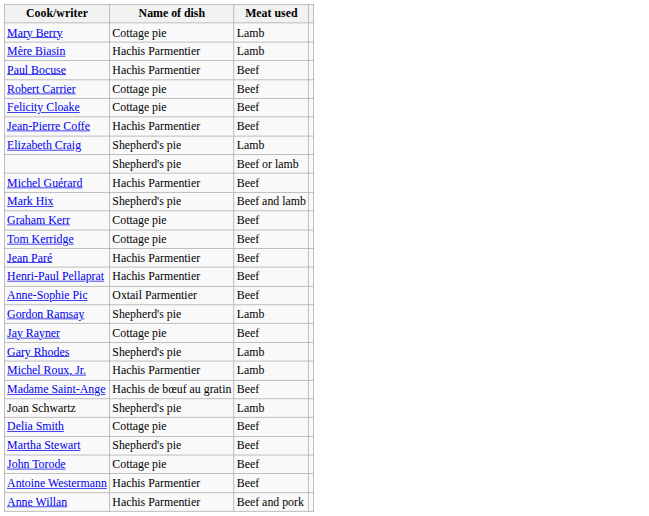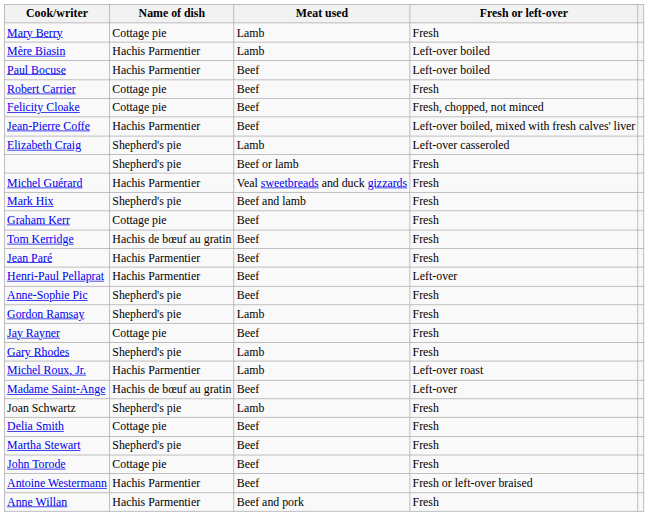+ column: Fresh or left-over | Fresh | Left-over boiled | Left-over boiled | Fresh | Fresh, chopped, not minced | Left-over boiled, mixed with fresh calves' liver | Left-over casseroled | Fresh | Fresh | Fresh | Fresh | Fresh | Fresh | Left-over | Fresh | Fresh | Fresh | Fresh | Left-over roast | Left-over | Fresh | Fresh | Fresh | Fresh | Fresh or left-over braised | Fresh
Michel Guérard | Meat used: Beef -> Veal sweetbreads and duck gizzards
Tom Kerridge | Name of dish: Cottage pie -> Hachis de bœuf au gratin
Anne-Sophie Pic | Name of dish: Oxtail Parmentier -> Shepherd's pie
